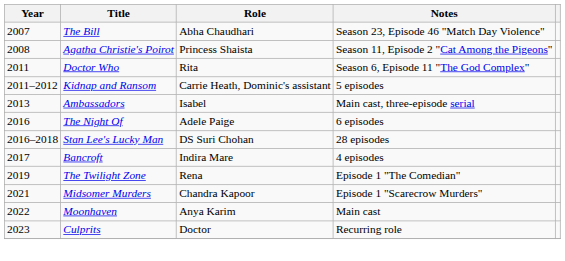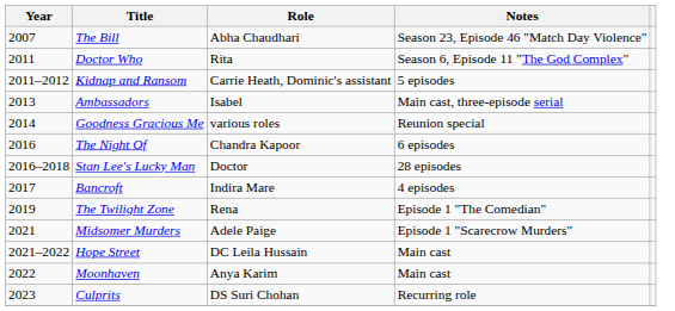- row: 2008 | Agatha Christie's Poirot | Princess Shaista | Season 11, Episode 2 "Cat Among the Pigeons"
+ row: 2014 | Goodness Gracious Me | various roles | Reunion special
The Night Of | Role: Adele Paige -> Chandra Kapoor
Stan Lee's Lucky Man | Role: DS Suri Chohan -> Doctor
Midsomer Murders | Role: Chandra Kapoor -> Adele Paige
+ row: 2021–2022 | Hope Street | DC Leila Hussain | Main cast
Culprits | Role: Doctor -> DS Suri Chohan
